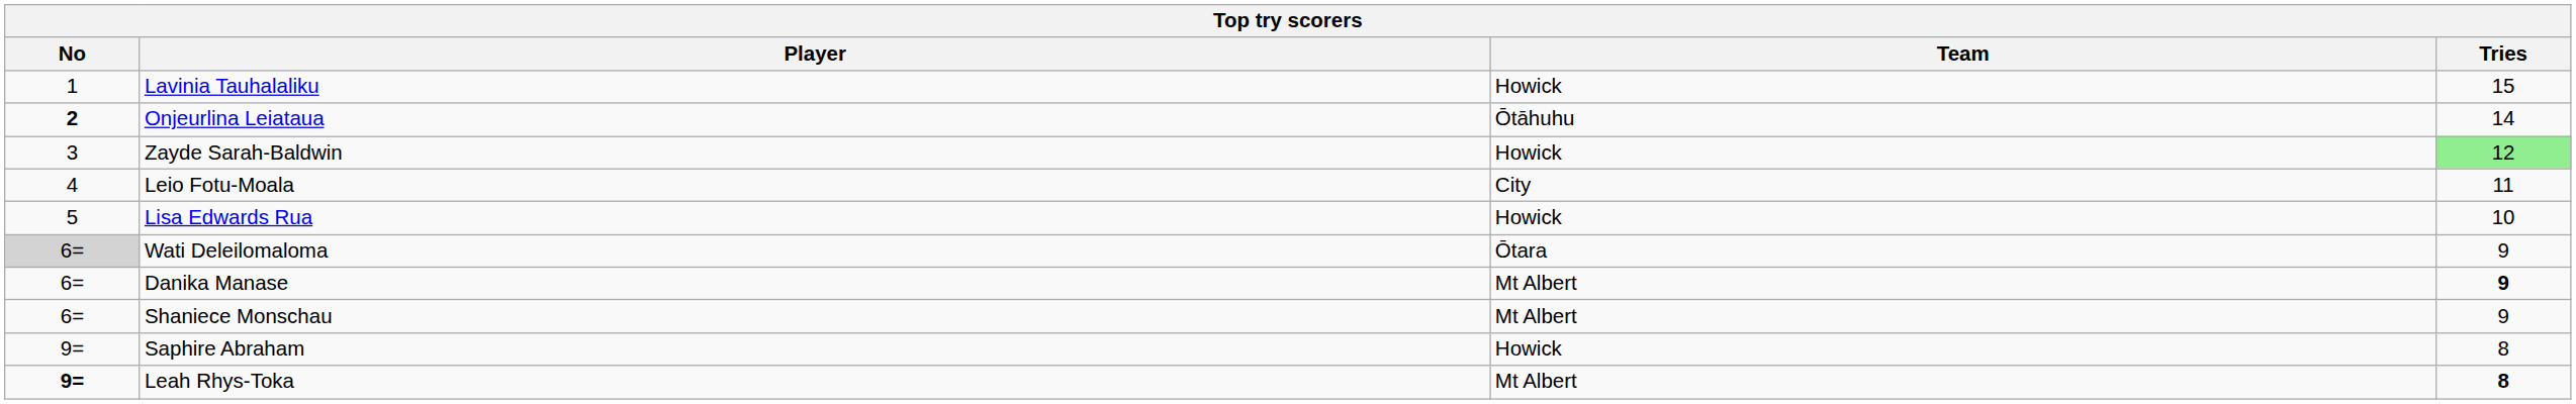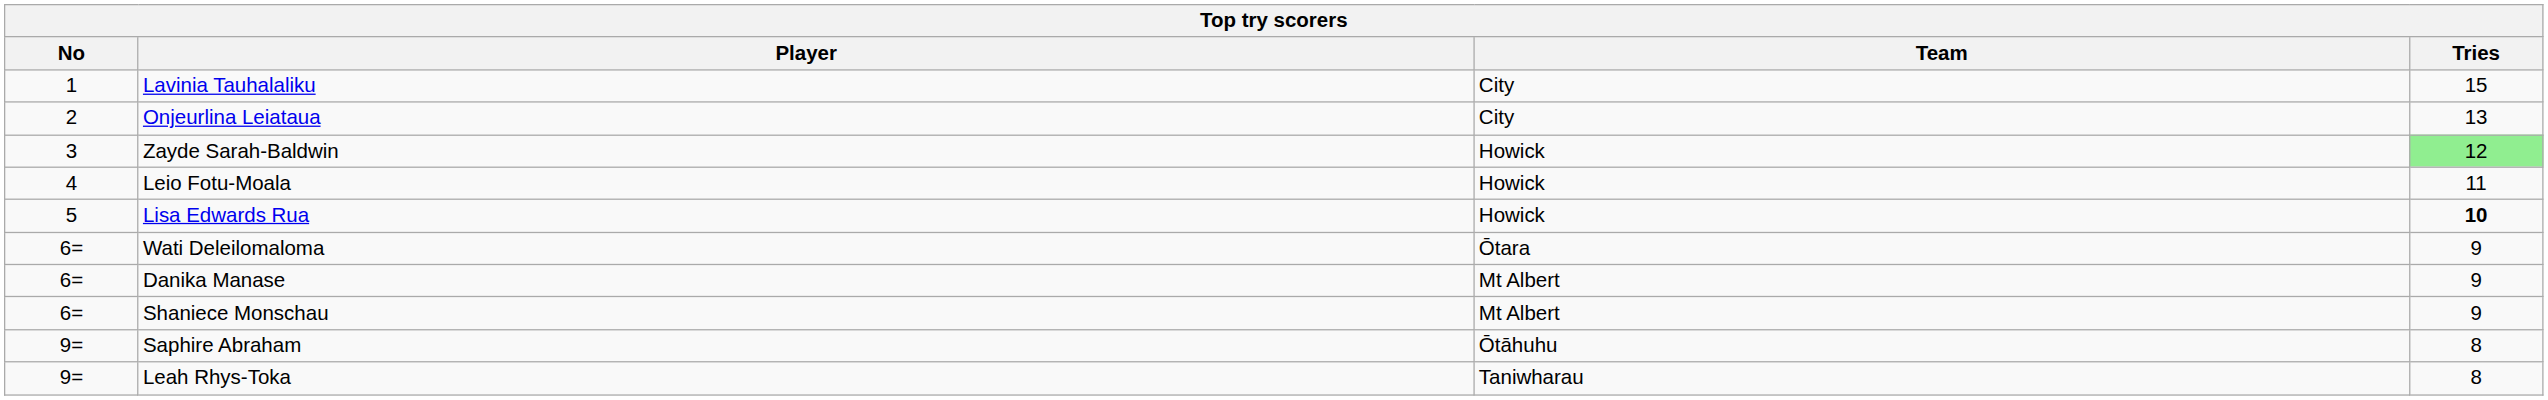Lavinia Tauhalaliku | Team: Howick -> City
Onjeurlina Leiataua | No: bold -> normal
Onjeurlina Leiataua | Team: Ōtāhuhu -> City
Onjeurlina Leiataua | Tries: 14 -> 13
Leio Fotu-Moala | Team: City -> Howick
Lisa Edwards Rua | Tries: normal -> bold
Wati Deleilomaloma | No: lightgrey background -> no background
Danika Manase | Tries: bold -> normal
Saphire Abraham | Team: Howick -> Ōtāhuhu
Leah Rhys-Toka | No: bold -> normal
Leah Rhys-Toka | Team: Mt Albert -> Taniwharau
Leah Rhys-Toka | Tries: bold -> normal
